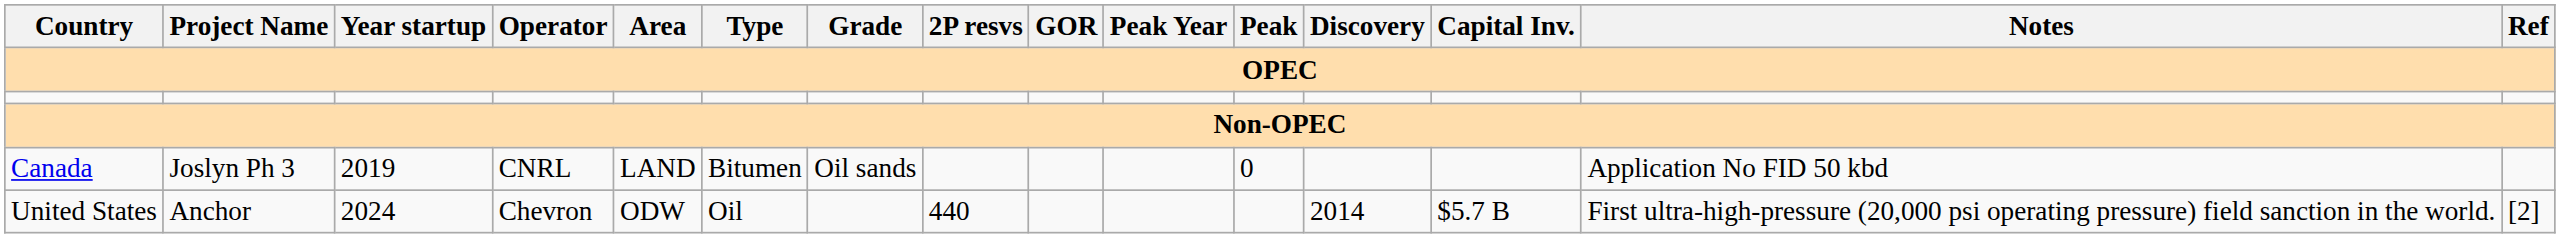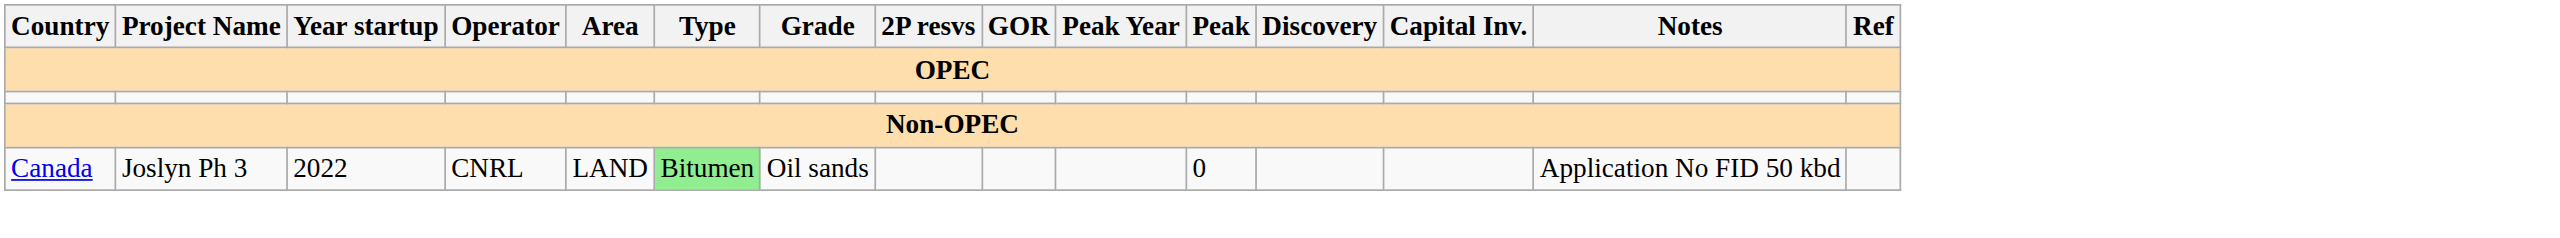Canada | Year startup: 2019 -> 2022
Canada | Type: no background -> lightgreen background
- row: United States | Anchor | 2024 | Chevron | ODW | Oil | 440 | 2014 | $5.7 B | First ultra-high-pressure (20,000 psi operating pressure) field sanction in the world. | [2]
